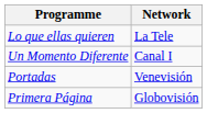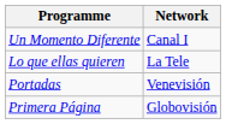rows swapped: Lo que ellas quieren <-> Un Momento Diferente
